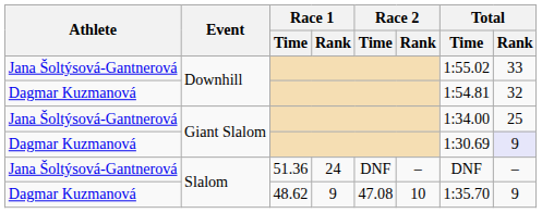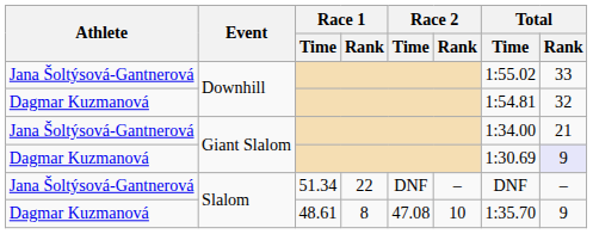Jana Šoltýsová-Gantnerová / Giant Slalom | Total / Rank: 25 -> 21
Jana Šoltýsová-Gantnerová / Slalom | Race 1 / Time: 51.36 -> 51.34
Jana Šoltýsová-Gantnerová / Slalom | Race 1 / Rank: 24 -> 22
Dagmar Kuzmanová / Slalom | Race 1 / Time: 48.62 -> 48.61
Dagmar Kuzmanová / Slalom | Race 1 / Rank: 9 -> 8
